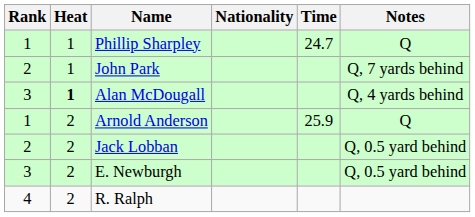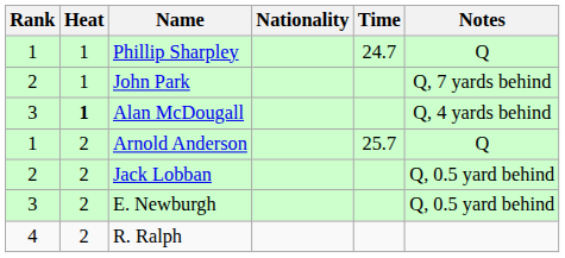Arnold Anderson | Time: 25.9 -> 25.7
